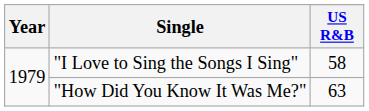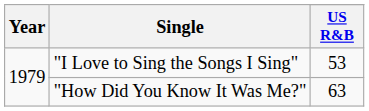"I Love to Sing the Songs I Sing" | US R&B: 58 -> 53
